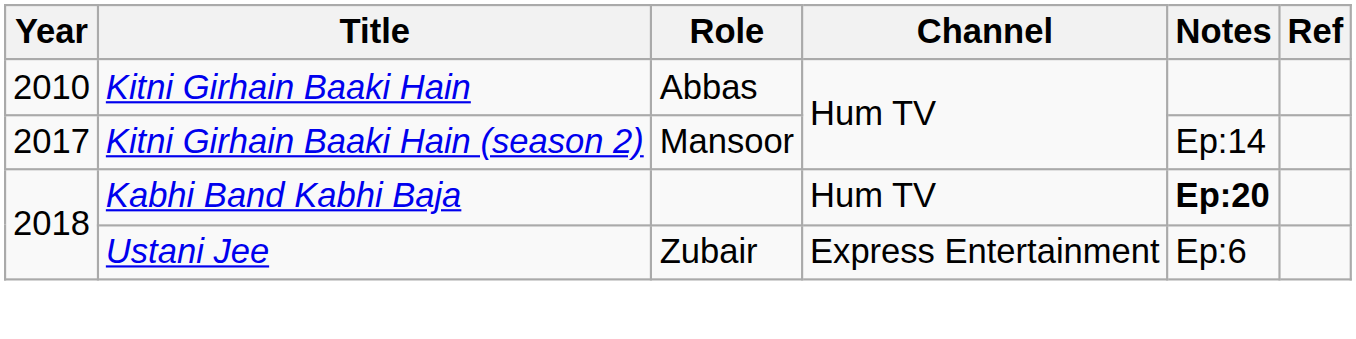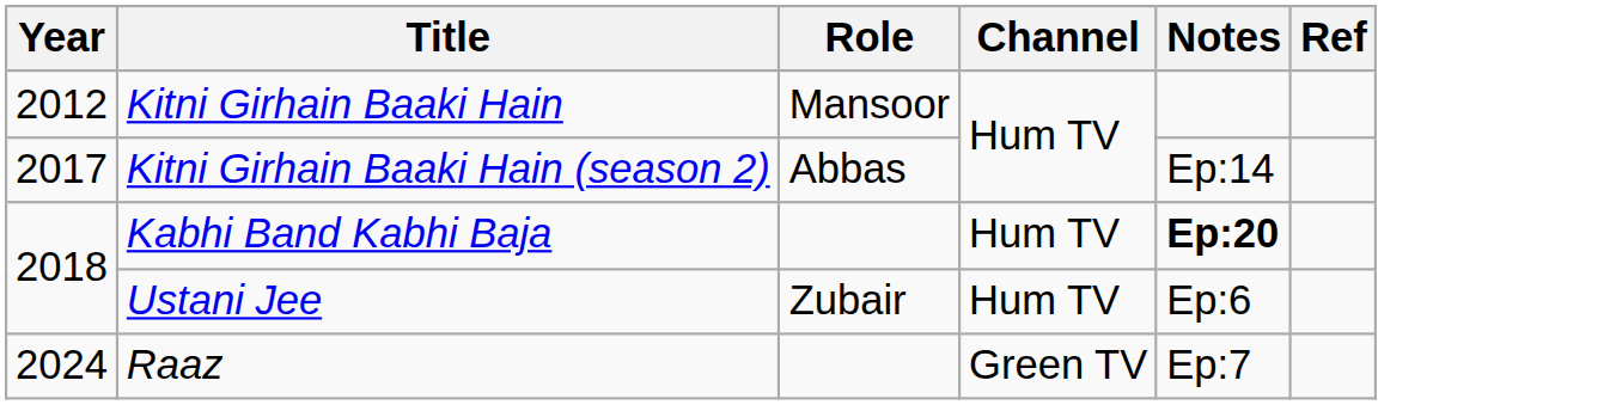Kitni Girhain Baaki Hain | Year: 2010 -> 2012
Kitni Girhain Baaki Hain | Role: Abbas -> Mansoor
Kitni Girhain Baaki Hain (season 2) | Role: Mansoor -> Abbas
Ustani Jee | Channel: Express Entertainment -> Hum TV
+ row: 2024 | Raaz | Green TV | Ep:7
